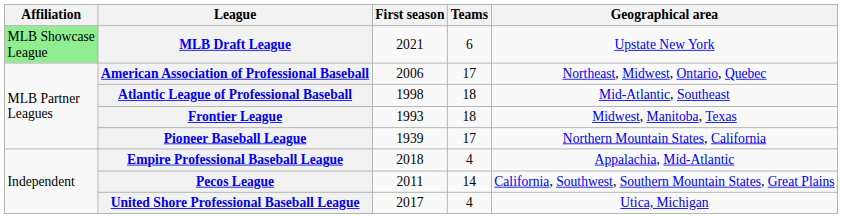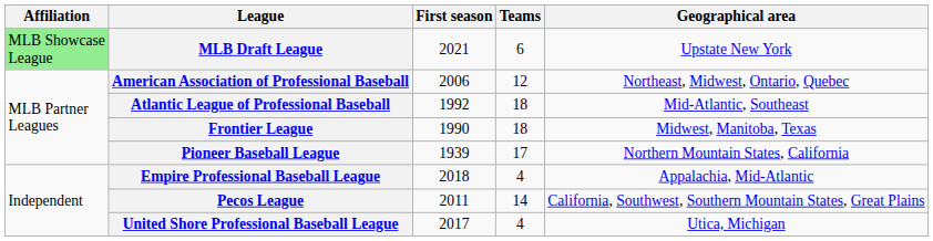American Association of Professional Baseball | Teams: 17 -> 12
Atlantic League of Professional Baseball | First season: 1998 -> 1992
Frontier League | First season: 1993 -> 1990
